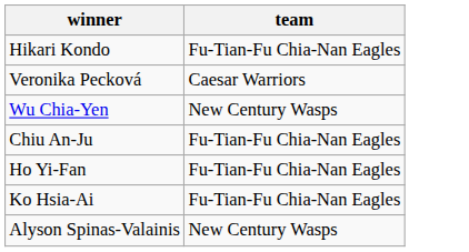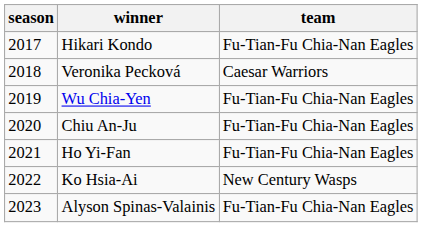+ column: season | 2017 | 2018 | 2019 | 2020 | 2021 | 2022 | 2023
Wu Chia-Yen | team: New Century Wasps -> Fu-Tian-Fu Chia-Nan Eagles
Ko Hsia-Ai | team: Fu-Tian-Fu Chia-Nan Eagles -> New Century Wasps
Alyson Spinas-Valainis | team: New Century Wasps -> Fu-Tian-Fu Chia-Nan Eagles
